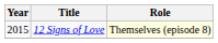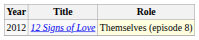12 Signs of Love | Year: 2015 -> 2012
